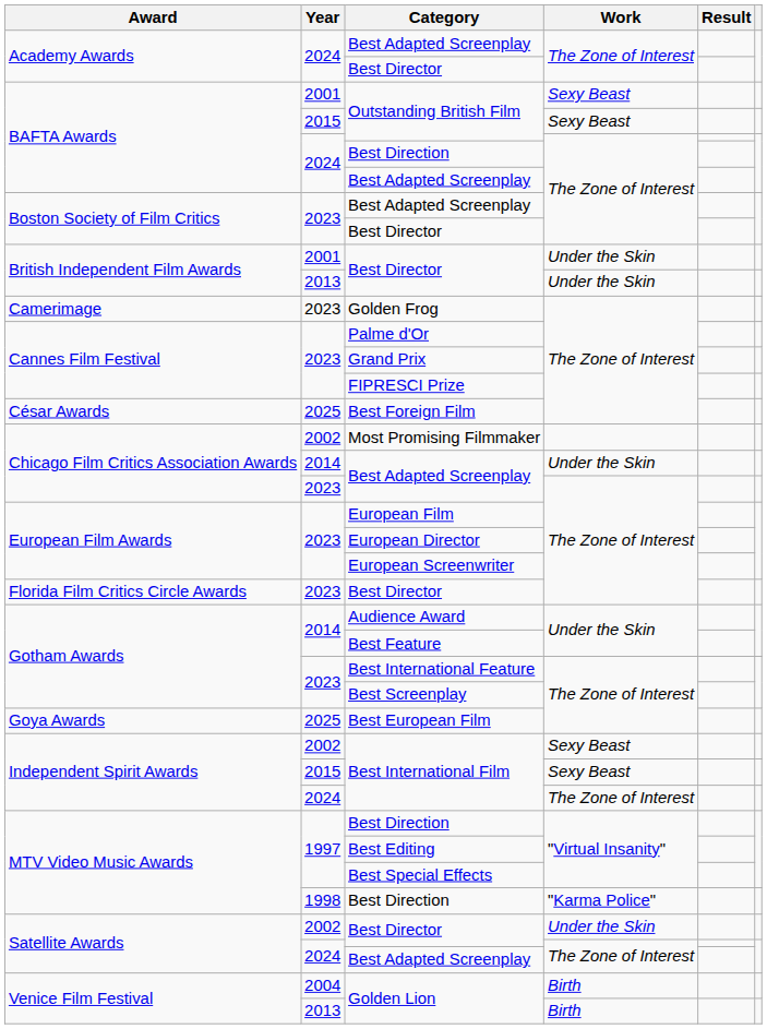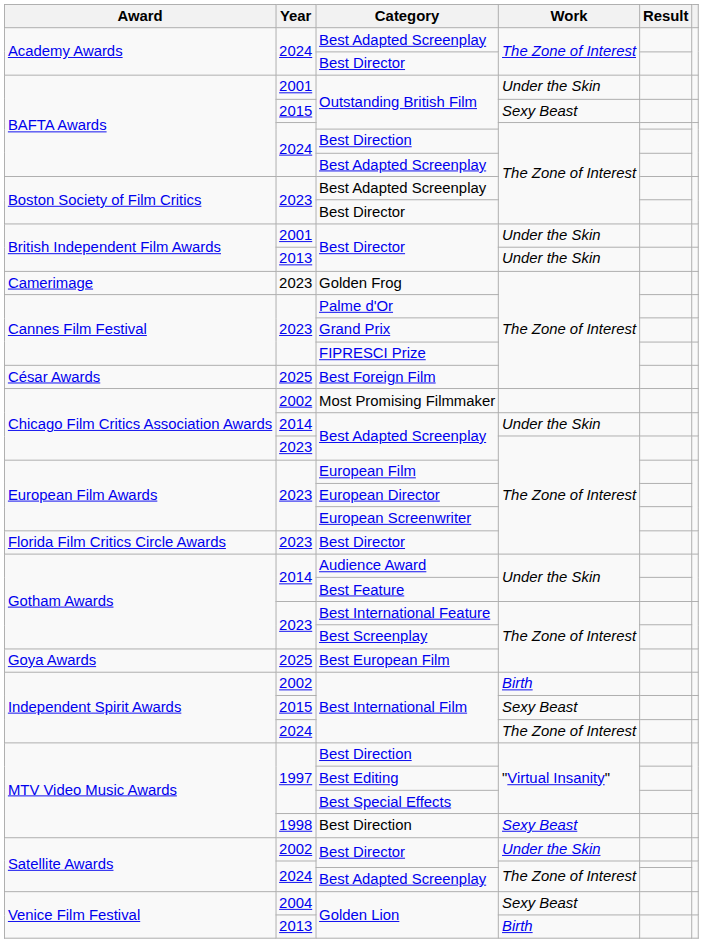2001 / Outstanding British Film | Work: Sexy Beast -> Under the Skin
2002 / Best International Film | Work: Sexy Beast -> Birth
1998 / Best Direction | Work: "Karma Police" -> Sexy Beast
2004 / Golden Lion | Work: Birth -> Sexy Beast
